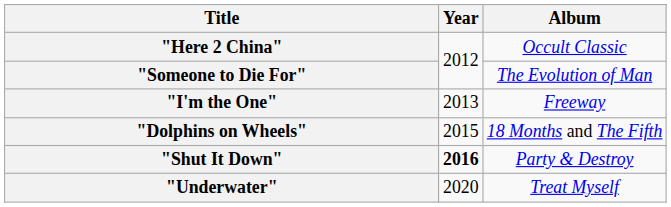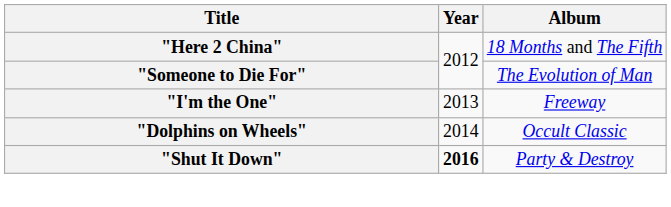"Here 2 China" | Album: Occult Classic -> 18 Months and The Fifth
"Dolphins on Wheels" | Year: 2015 -> 2014
"Dolphins on Wheels" | Album: 18 Months and The Fifth -> Occult Classic
- row: "Underwater" | 2020 | Treat Myself
